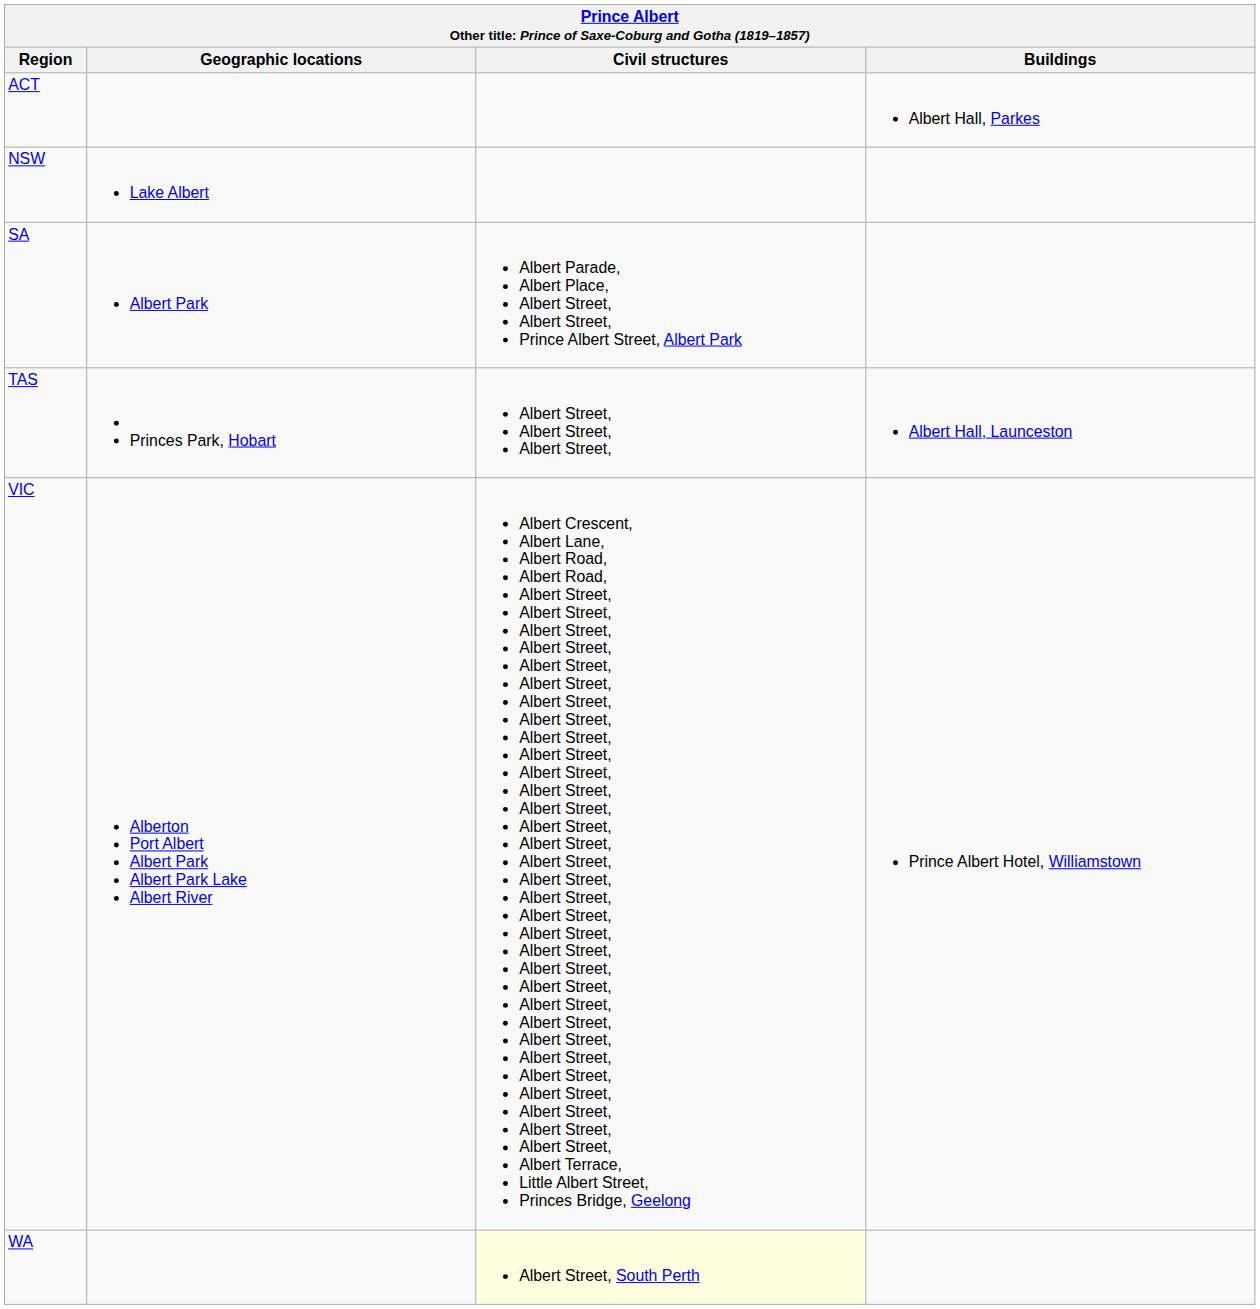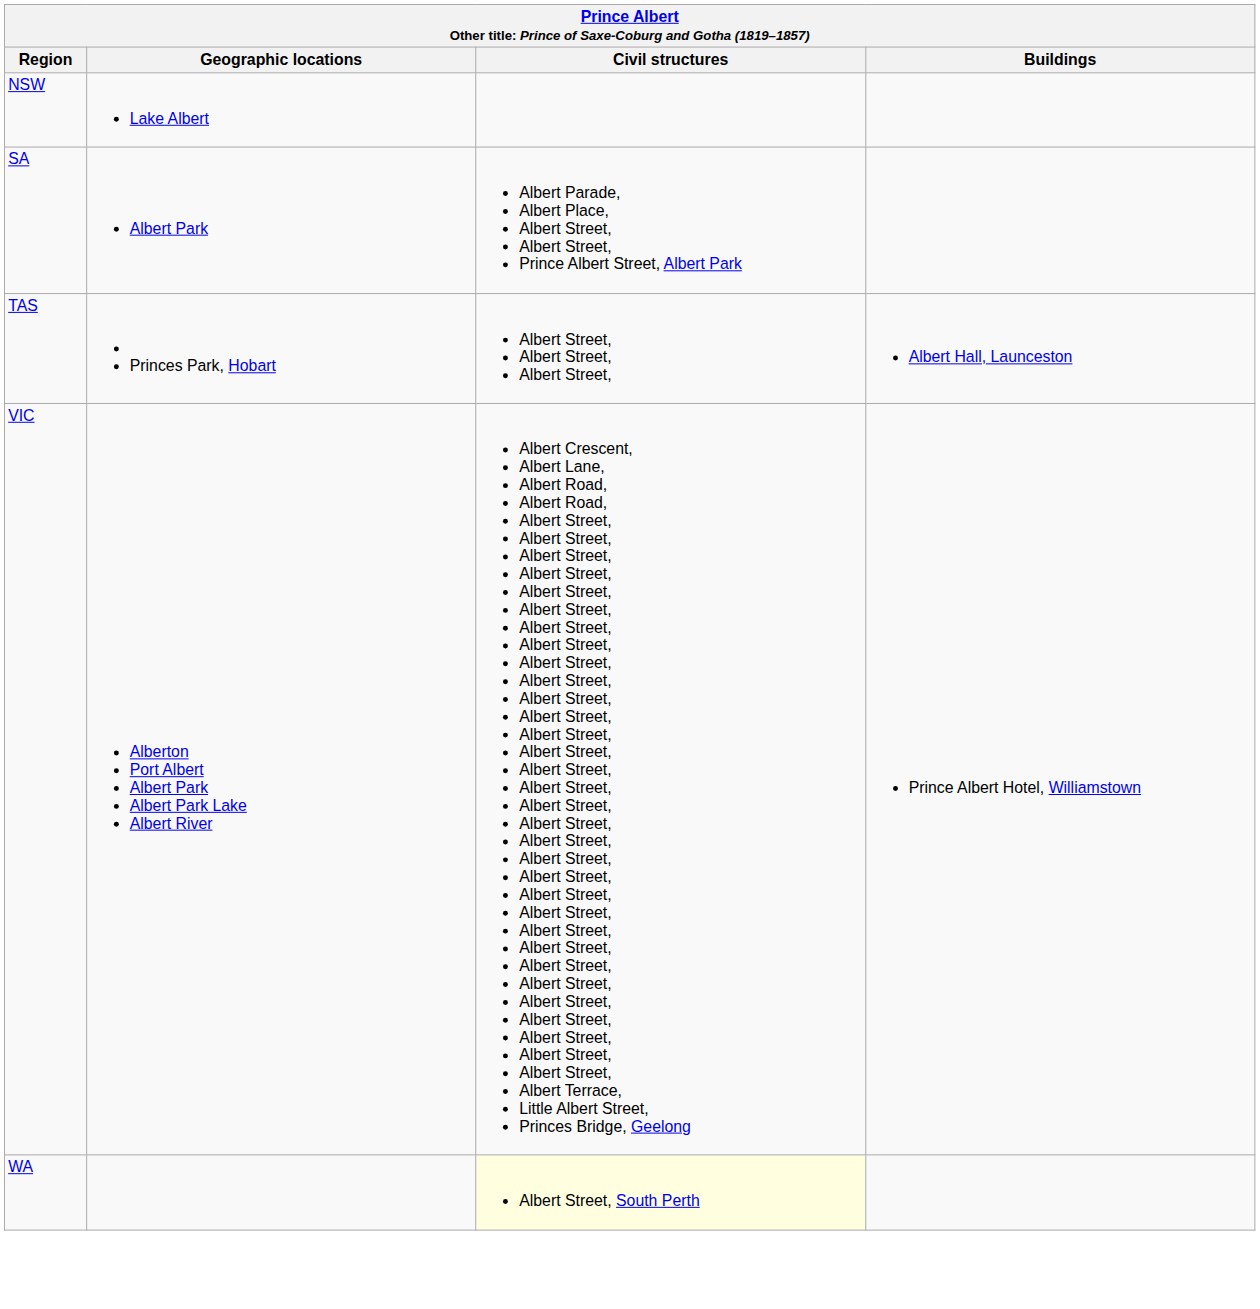- row: ACT | Albert Hall, Parkes
